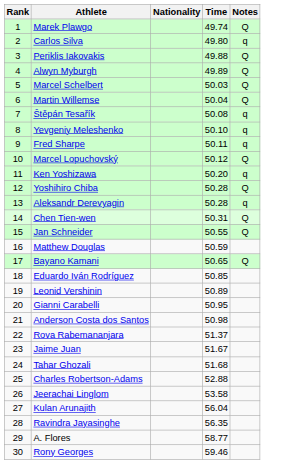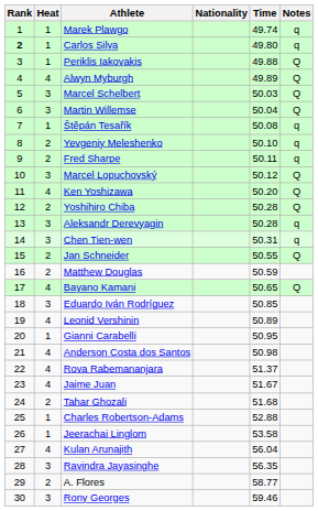+ column: Heat | 1 | 1 | 1 | 4 | 3 | 3 | 1 | 2 | 2 | 3 | 4 | 2 | 3 | 3 | 2 | 2 | 4 | 3 | 4 | 1 | 4 | 4 | 4 | 2 | 1 | 1 | 4 | 3 | 2 | 3
Marek Plawgo | Notes: Q -> q
Carlos Silva | Rank: normal -> bold
Ken Yoshizawa | Notes: q -> Q
Chen Tien-wen | Notes: Q -> q
